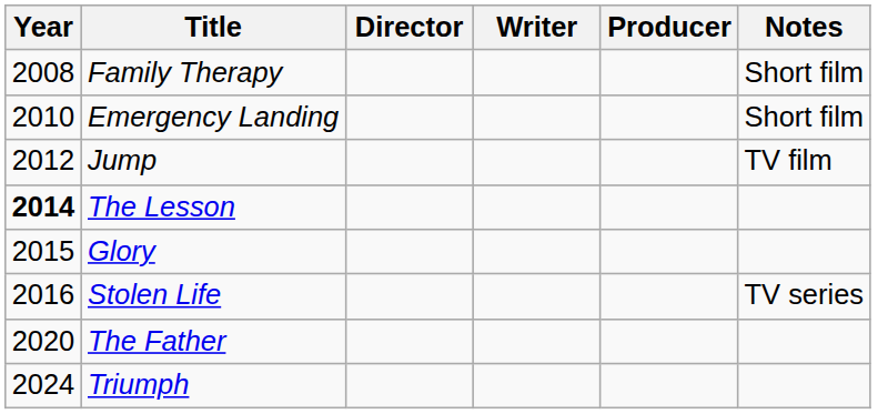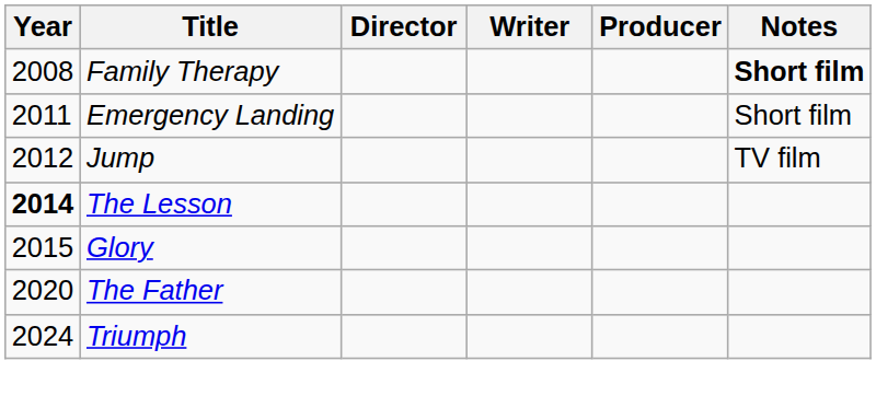Family Therapy | Notes: normal -> bold
Emergency Landing | Year: 2010 -> 2011
- row: 2016 | Stolen Life | TV series
